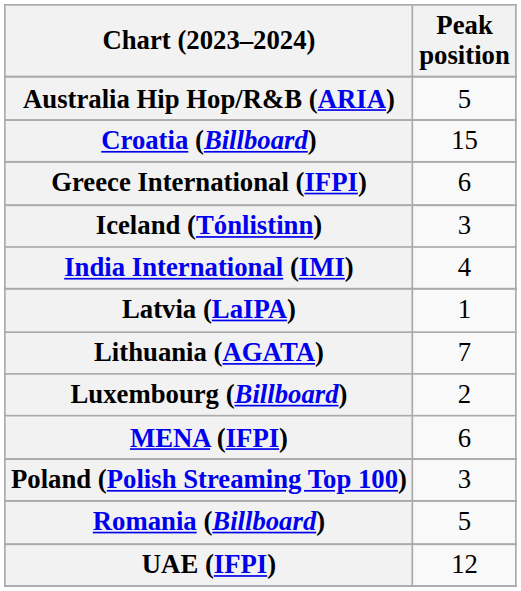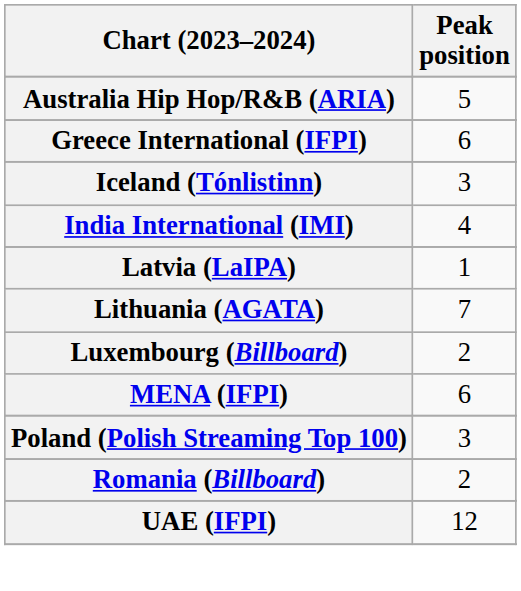- row: Croatia (Billboard) | 15
Romania (Billboard) | Peak position: 5 -> 2
